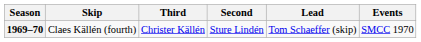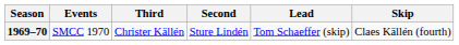columns swapped: Skip <-> Events
